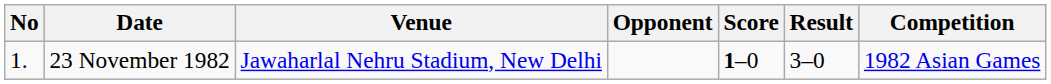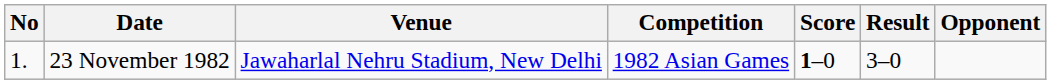columns swapped: Opponent <-> Competition
